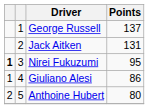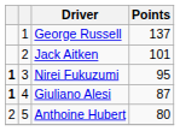Jack Aitken | Points: 131 -> 101
Giuliano Alesi | column 1: normal -> bold
Giuliano Alesi | Points: 86 -> 87
